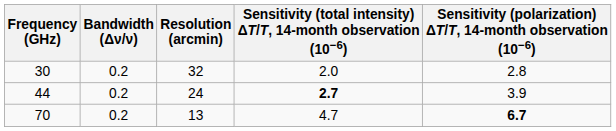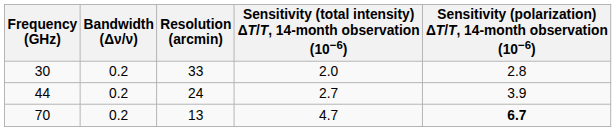30 | Resolution (arcmin): 32 -> 33
44 | column 4: bold -> normal
